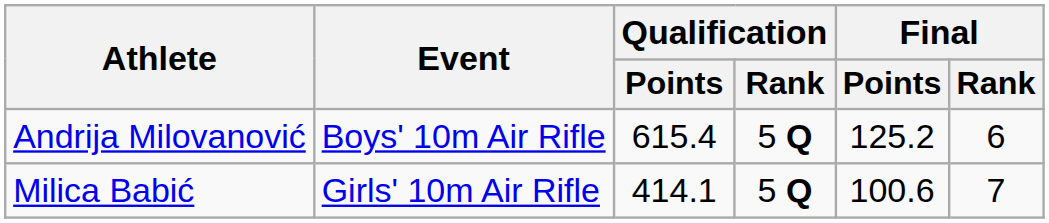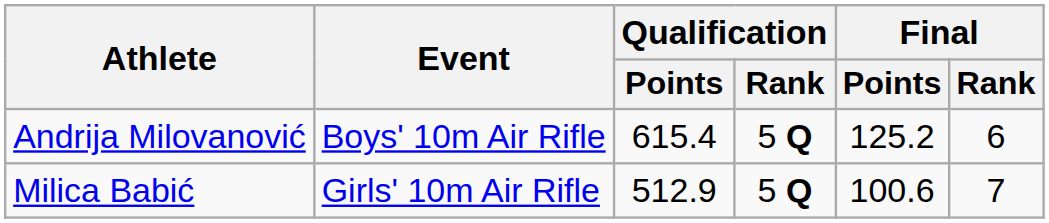Milica Babić | Qualification / Points: 414.1 -> 512.9
